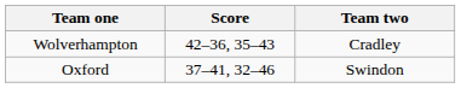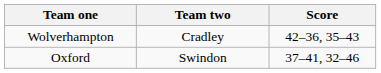columns swapped: Team two <-> Score
